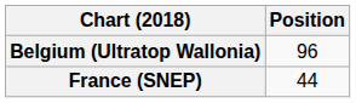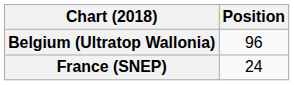France (SNEP) | Position: 44 -> 24
